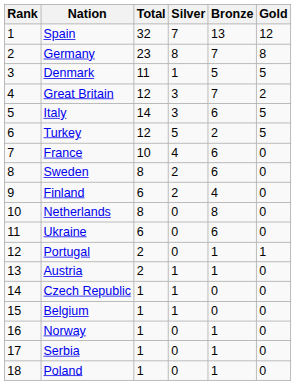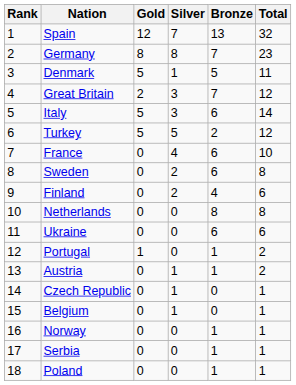columns swapped: Gold <-> Total
